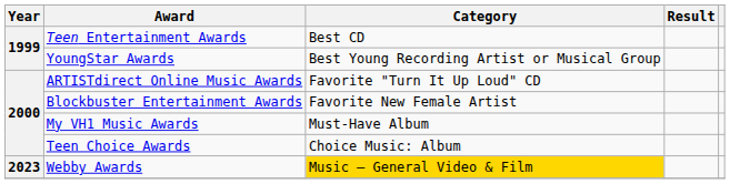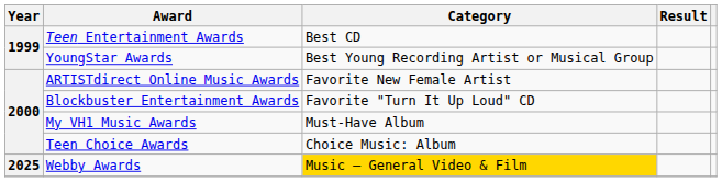ARTISTdirect Online Music Awards | Category: Favorite "Turn It Up Loud" CD -> Favorite New Female Artist
Blockbuster Entertainment Awards | Category: Favorite New Female Artist -> Favorite "Turn It Up Loud" CD
Webby Awards | Year: 2023 -> 2025
